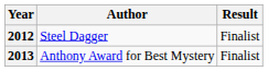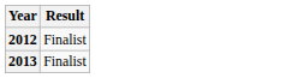- column: Author | Steel Dagger | Anthony Award for Best Mystery
